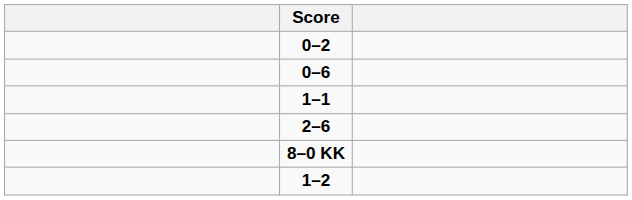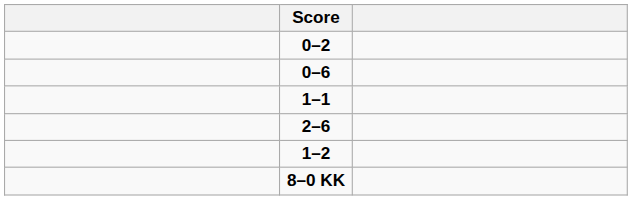rows swapped: 1–2 <-> 8–0 KK
